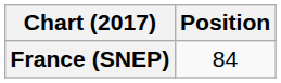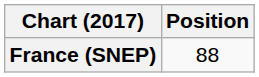France (SNEP) | Position: 84 -> 88
